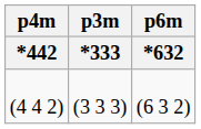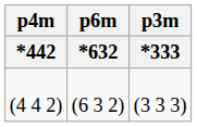columns swapped: p3m / *333 <-> p6m / *632
